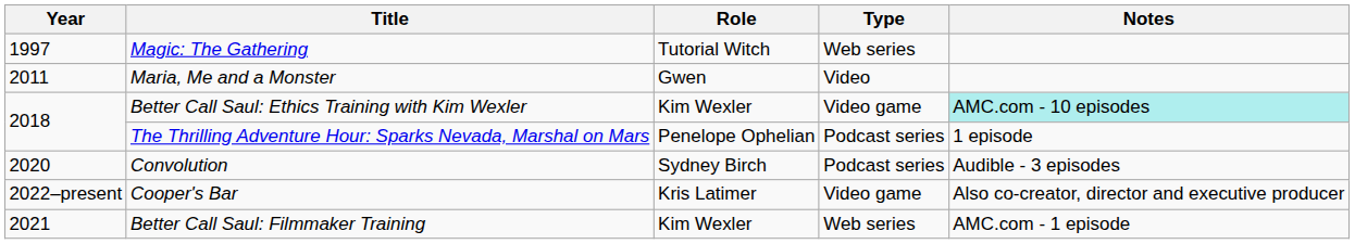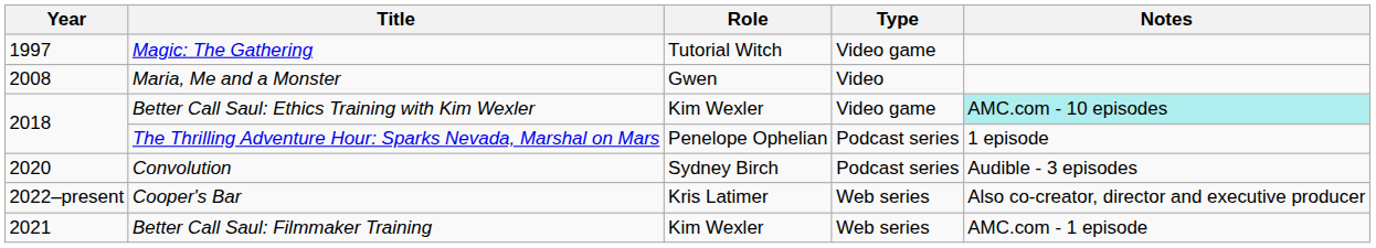Magic: The Gathering | Type: Web series -> Video game
Maria, Me and a Monster | Year: 2011 -> 2008
Cooper's Bar | Type: Video game -> Web series
